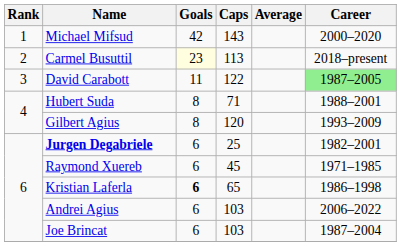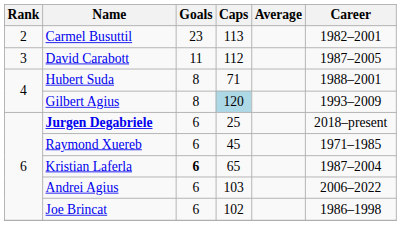- row: 1 | Michael Mifsud | 42 | 143 | 2000–2020
Carmel Busuttil | Goals: lightyellow background -> no background
Carmel Busuttil | Career: 2018–present -> 1982–2001
David Carabott | Caps: 122 -> 112
David Carabott | Career: lightgreen background -> no background
Gilbert Agius | Caps: no background -> lightblue background
Jurgen Degabriele | Career: 1982–2001 -> 2018–present
Kristian Laferla | Career: 1986–1998 -> 1987–2004
Joe Brincat | Caps: 103 -> 102
Joe Brincat | Career: 1987–2004 -> 1986–1998
